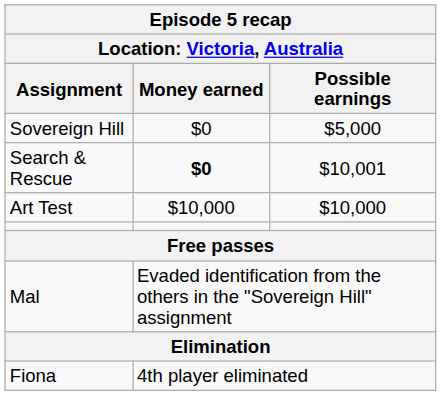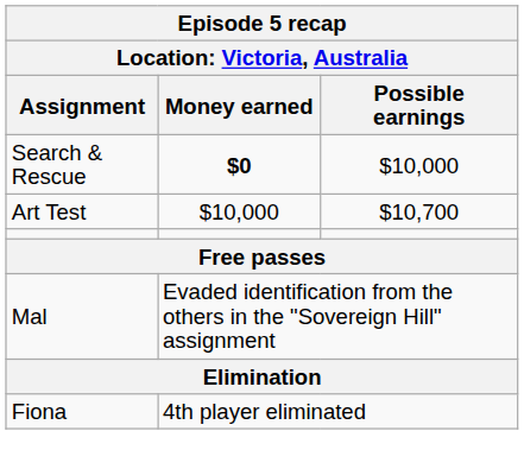- row: Sovereign Hill | $0 | $5,000
Search & Rescue | Possible earnings: $10,001 -> $10,000
Art Test | Possible earnings: $10,000 -> $10,700
